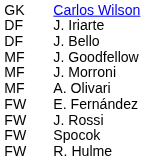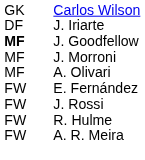- row: DF | J. Bello
J. Goodfellow | column 1: normal -> bold
- row: FW | Spocok
+ row: FW | A. R. Meira
